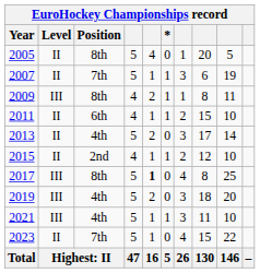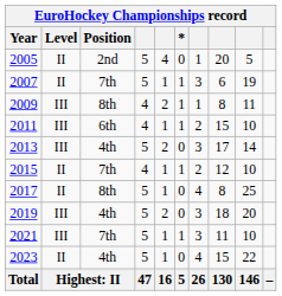2005 | Position: 8th -> 2nd
2011 | Level: II -> III
2013 | Level: II -> III
2015 | Position: 2nd -> 7th
2017 | Level: III -> II
2017 | column 5: bold -> normal
2021 | Position: 4th -> 7th
2023 | Position: 7th -> 4th
